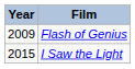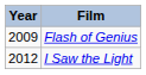I Saw the Light | Year: 2015 -> 2012
